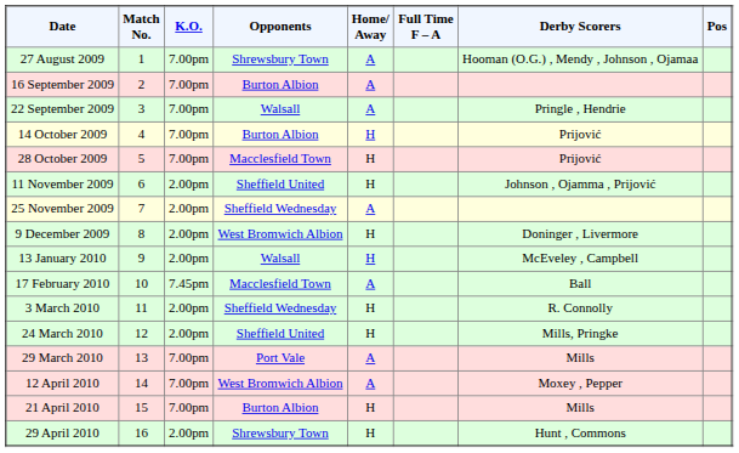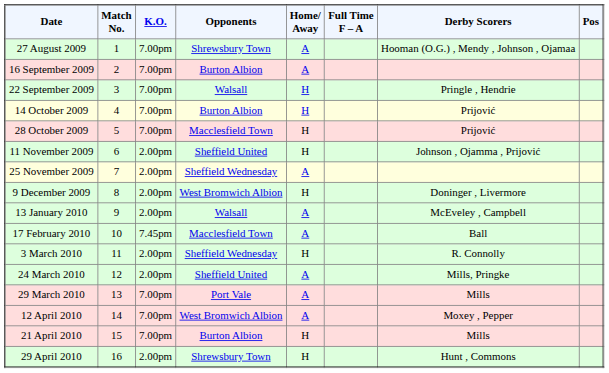22 September 2009 | Home/ Away: A -> H
13 January 2010 | Home/ Away: H -> A
24 March 2010 | Home/ Away: H -> A
